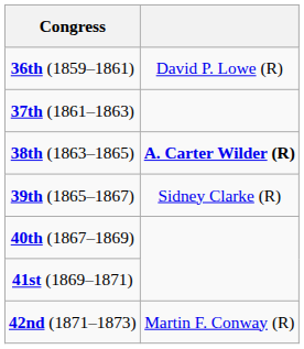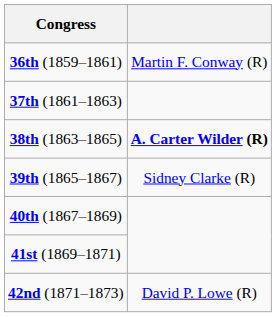36th (1859–1861) | column 2: David P. Lowe (R) -> Martin F. Conway (R)
42nd (1871–1873) | column 2: Martin F. Conway (R) -> David P. Lowe (R)
